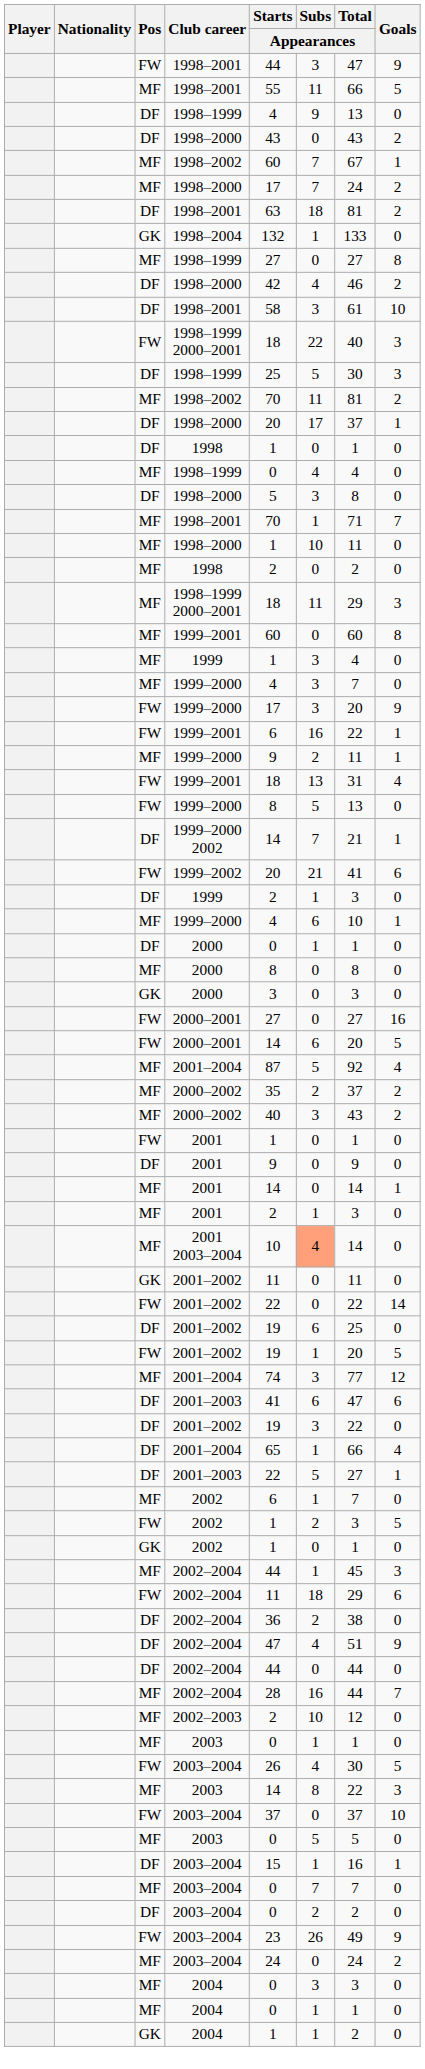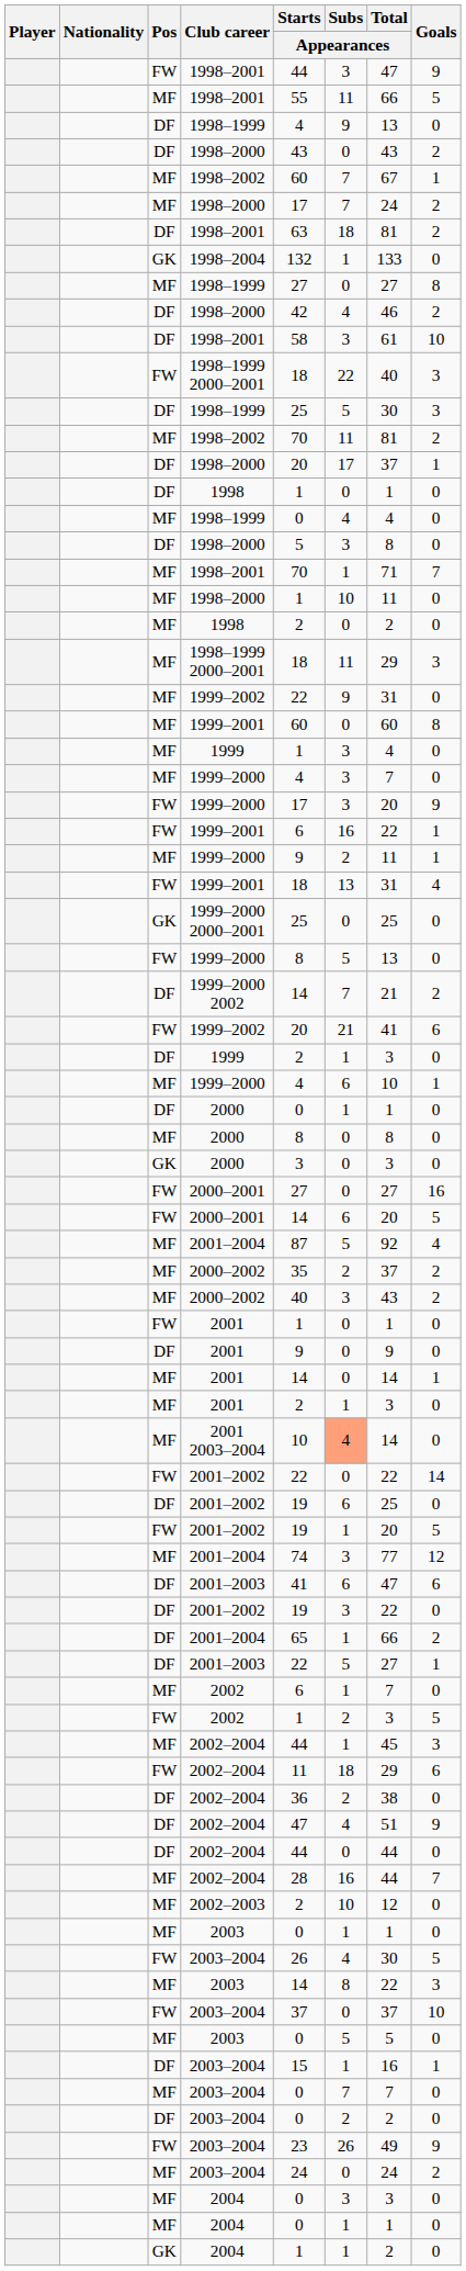+ row: MF | 1999–2002 | 22 | 9 | 31 | 0
+ row: GK | 1999–2000 2000–2001 | 25 | 0 | 25 | 0
1999–2000 2002 | Goals: 1 -> 2
- row: GK | 2001–2002 | 11 | 0 | 11 | 0
DF / 2001–2004 | Goals: 4 -> 2
- row: GK | 2002 | 1 | 0 | 1 | 0
